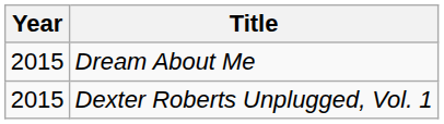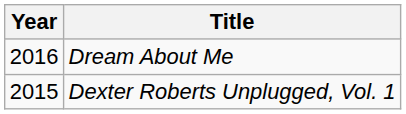Dream About Me | Year: 2015 -> 2016
